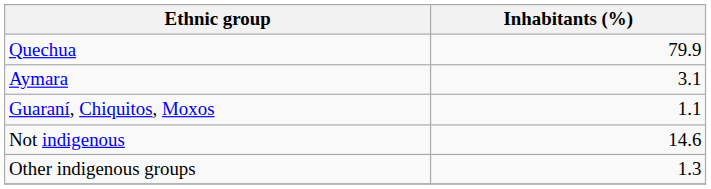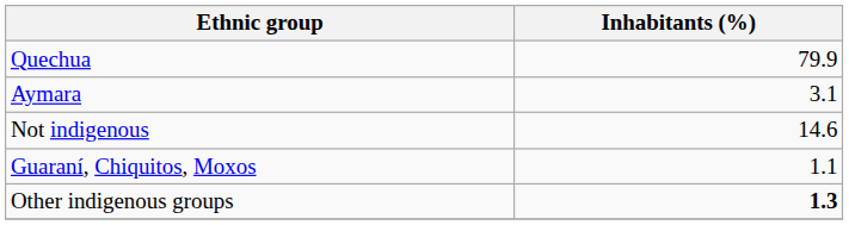rows swapped: Guaraní, Chiquitos, Moxos <-> Not indigenous
Other indigenous groups | Inhabitants (%): normal -> bold
